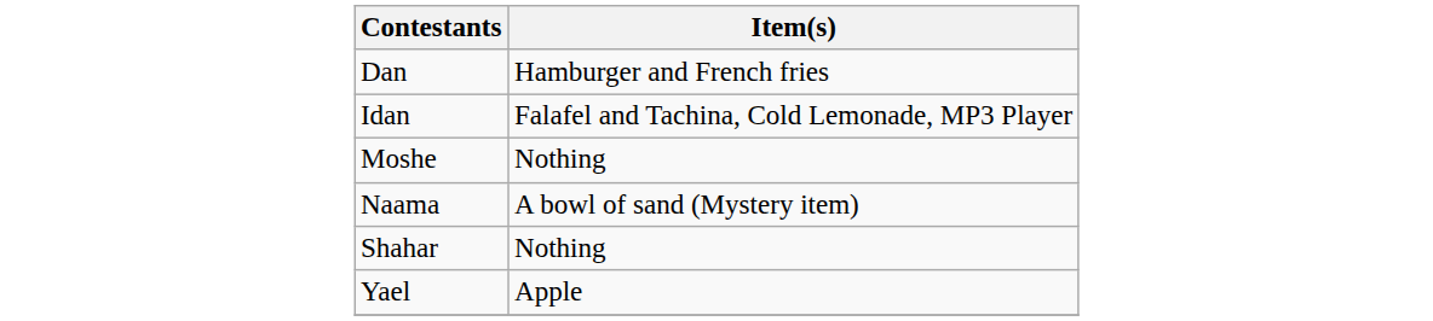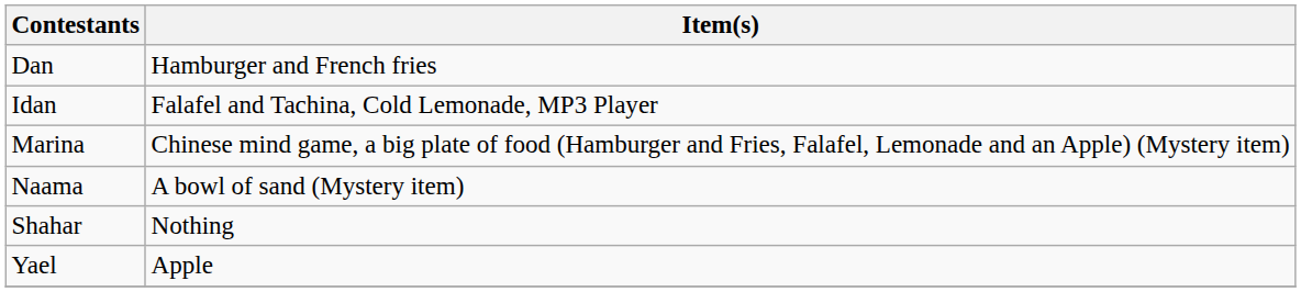+ row: Marina | Chinese mind game, a big plate of food (Hamburger and Fries, Falafel, Lemonade and an Apple) (Mystery item)
- row: Moshe | Nothing
